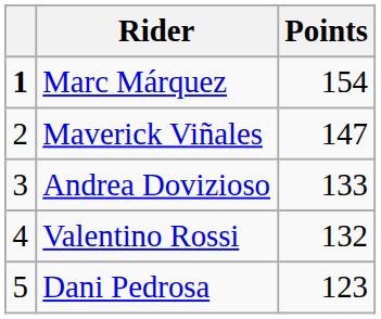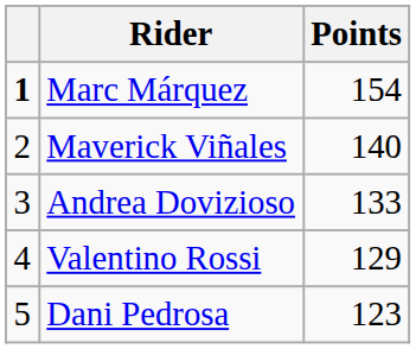Maverick Viñales | Points: 147 -> 140
Valentino Rossi | Points: 132 -> 129
